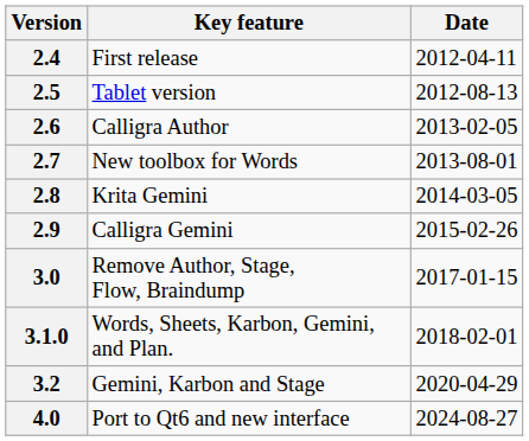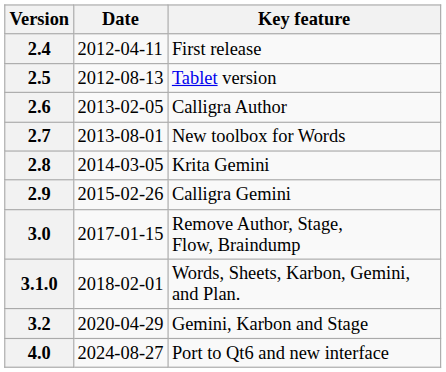columns swapped: Key feature <-> Date
